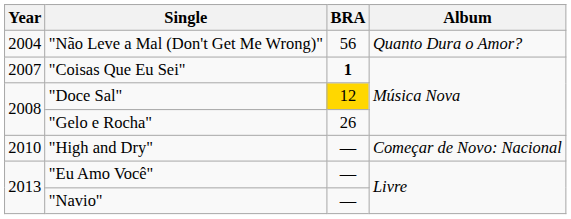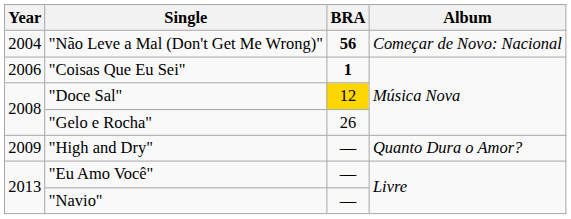"Não Leve a Mal (Don't Get Me Wrong)" | BRA: normal -> bold
"Não Leve a Mal (Don't Get Me Wrong)" | Album: Quanto Dura o Amor? -> Começar de Novo: Nacional
"Coisas Que Eu Sei" | Year: 2007 -> 2006
"High and Dry" | Year: 2010 -> 2009
"High and Dry" | Album: Começar de Novo: Nacional -> Quanto Dura o Amor?
